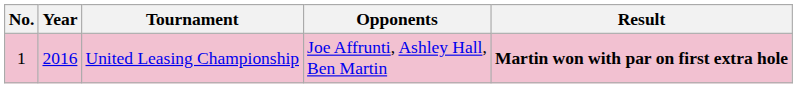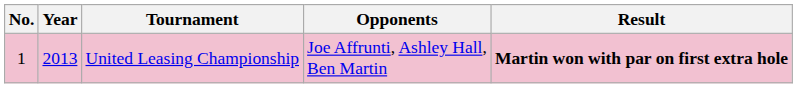United Leasing Championship | Year: 2016 -> 2013
